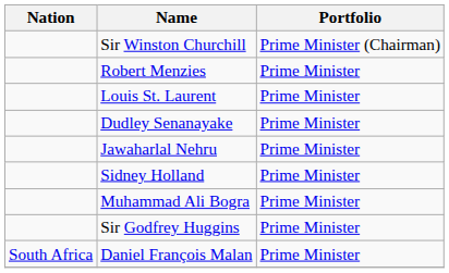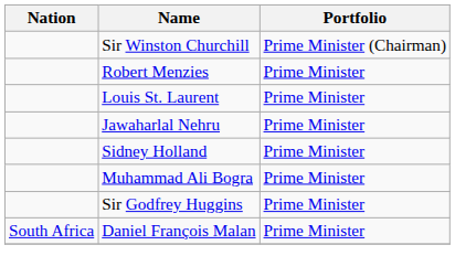- row: Dudley Senanayake | Prime Minister
